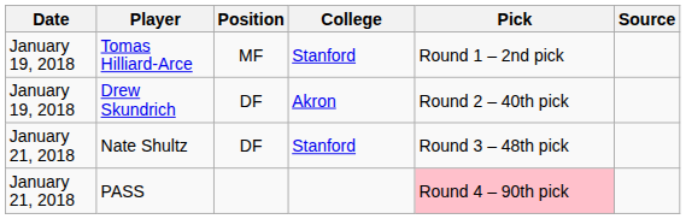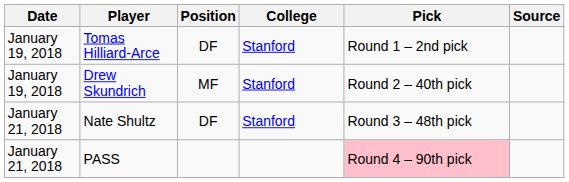Tomas Hilliard-Arce | Position: MF -> DF
Drew Skundrich | Position: DF -> MF
Drew Skundrich | College: Akron -> Stanford
